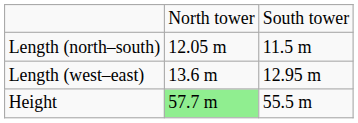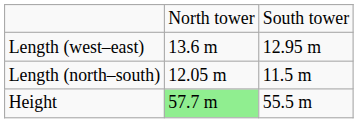rows swapped: Length (north–south) <-> Length (west–east)
